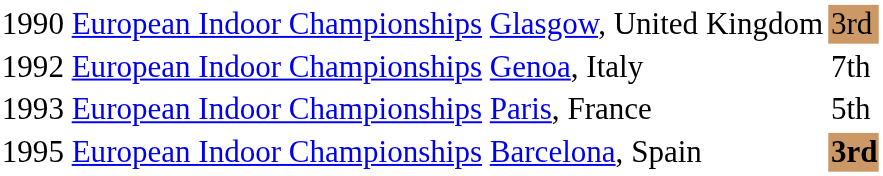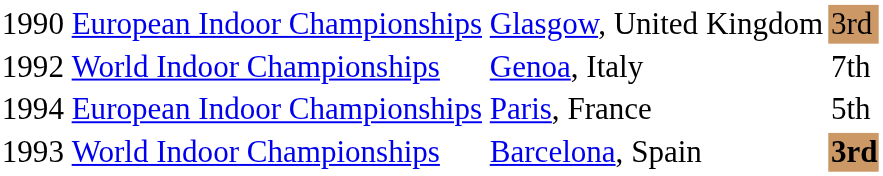Genoa, Italy | column 2: European Indoor Championships -> World Indoor Championships
Paris, France | column 1: 1993 -> 1994
Barcelona, Spain | column 1: 1995 -> 1993
Barcelona, Spain | column 2: European Indoor Championships -> World Indoor Championships
